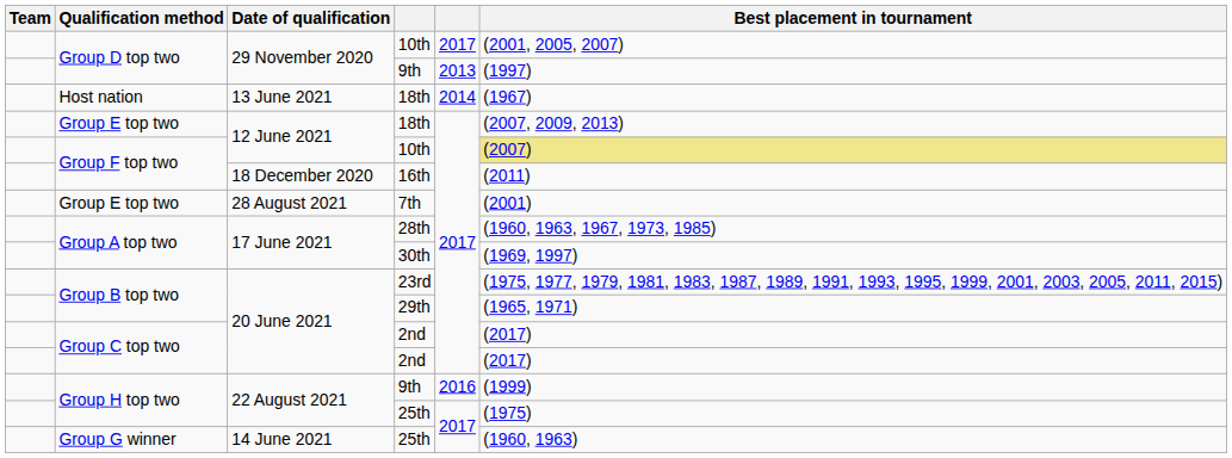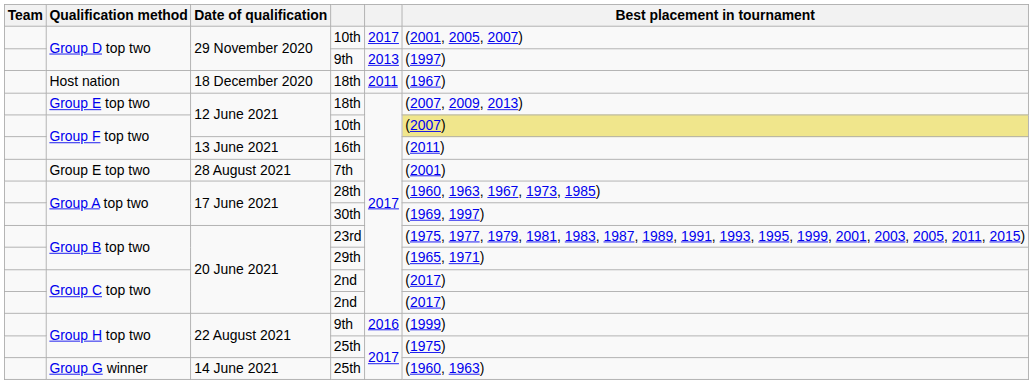Host nation / 18th | Date of qualification: 13 June 2021 -> 18 December 2020
Host nation / 18th | column 5: 2014 -> 2011
16th | Date of qualification: 18 December 2020 -> 13 June 2021
